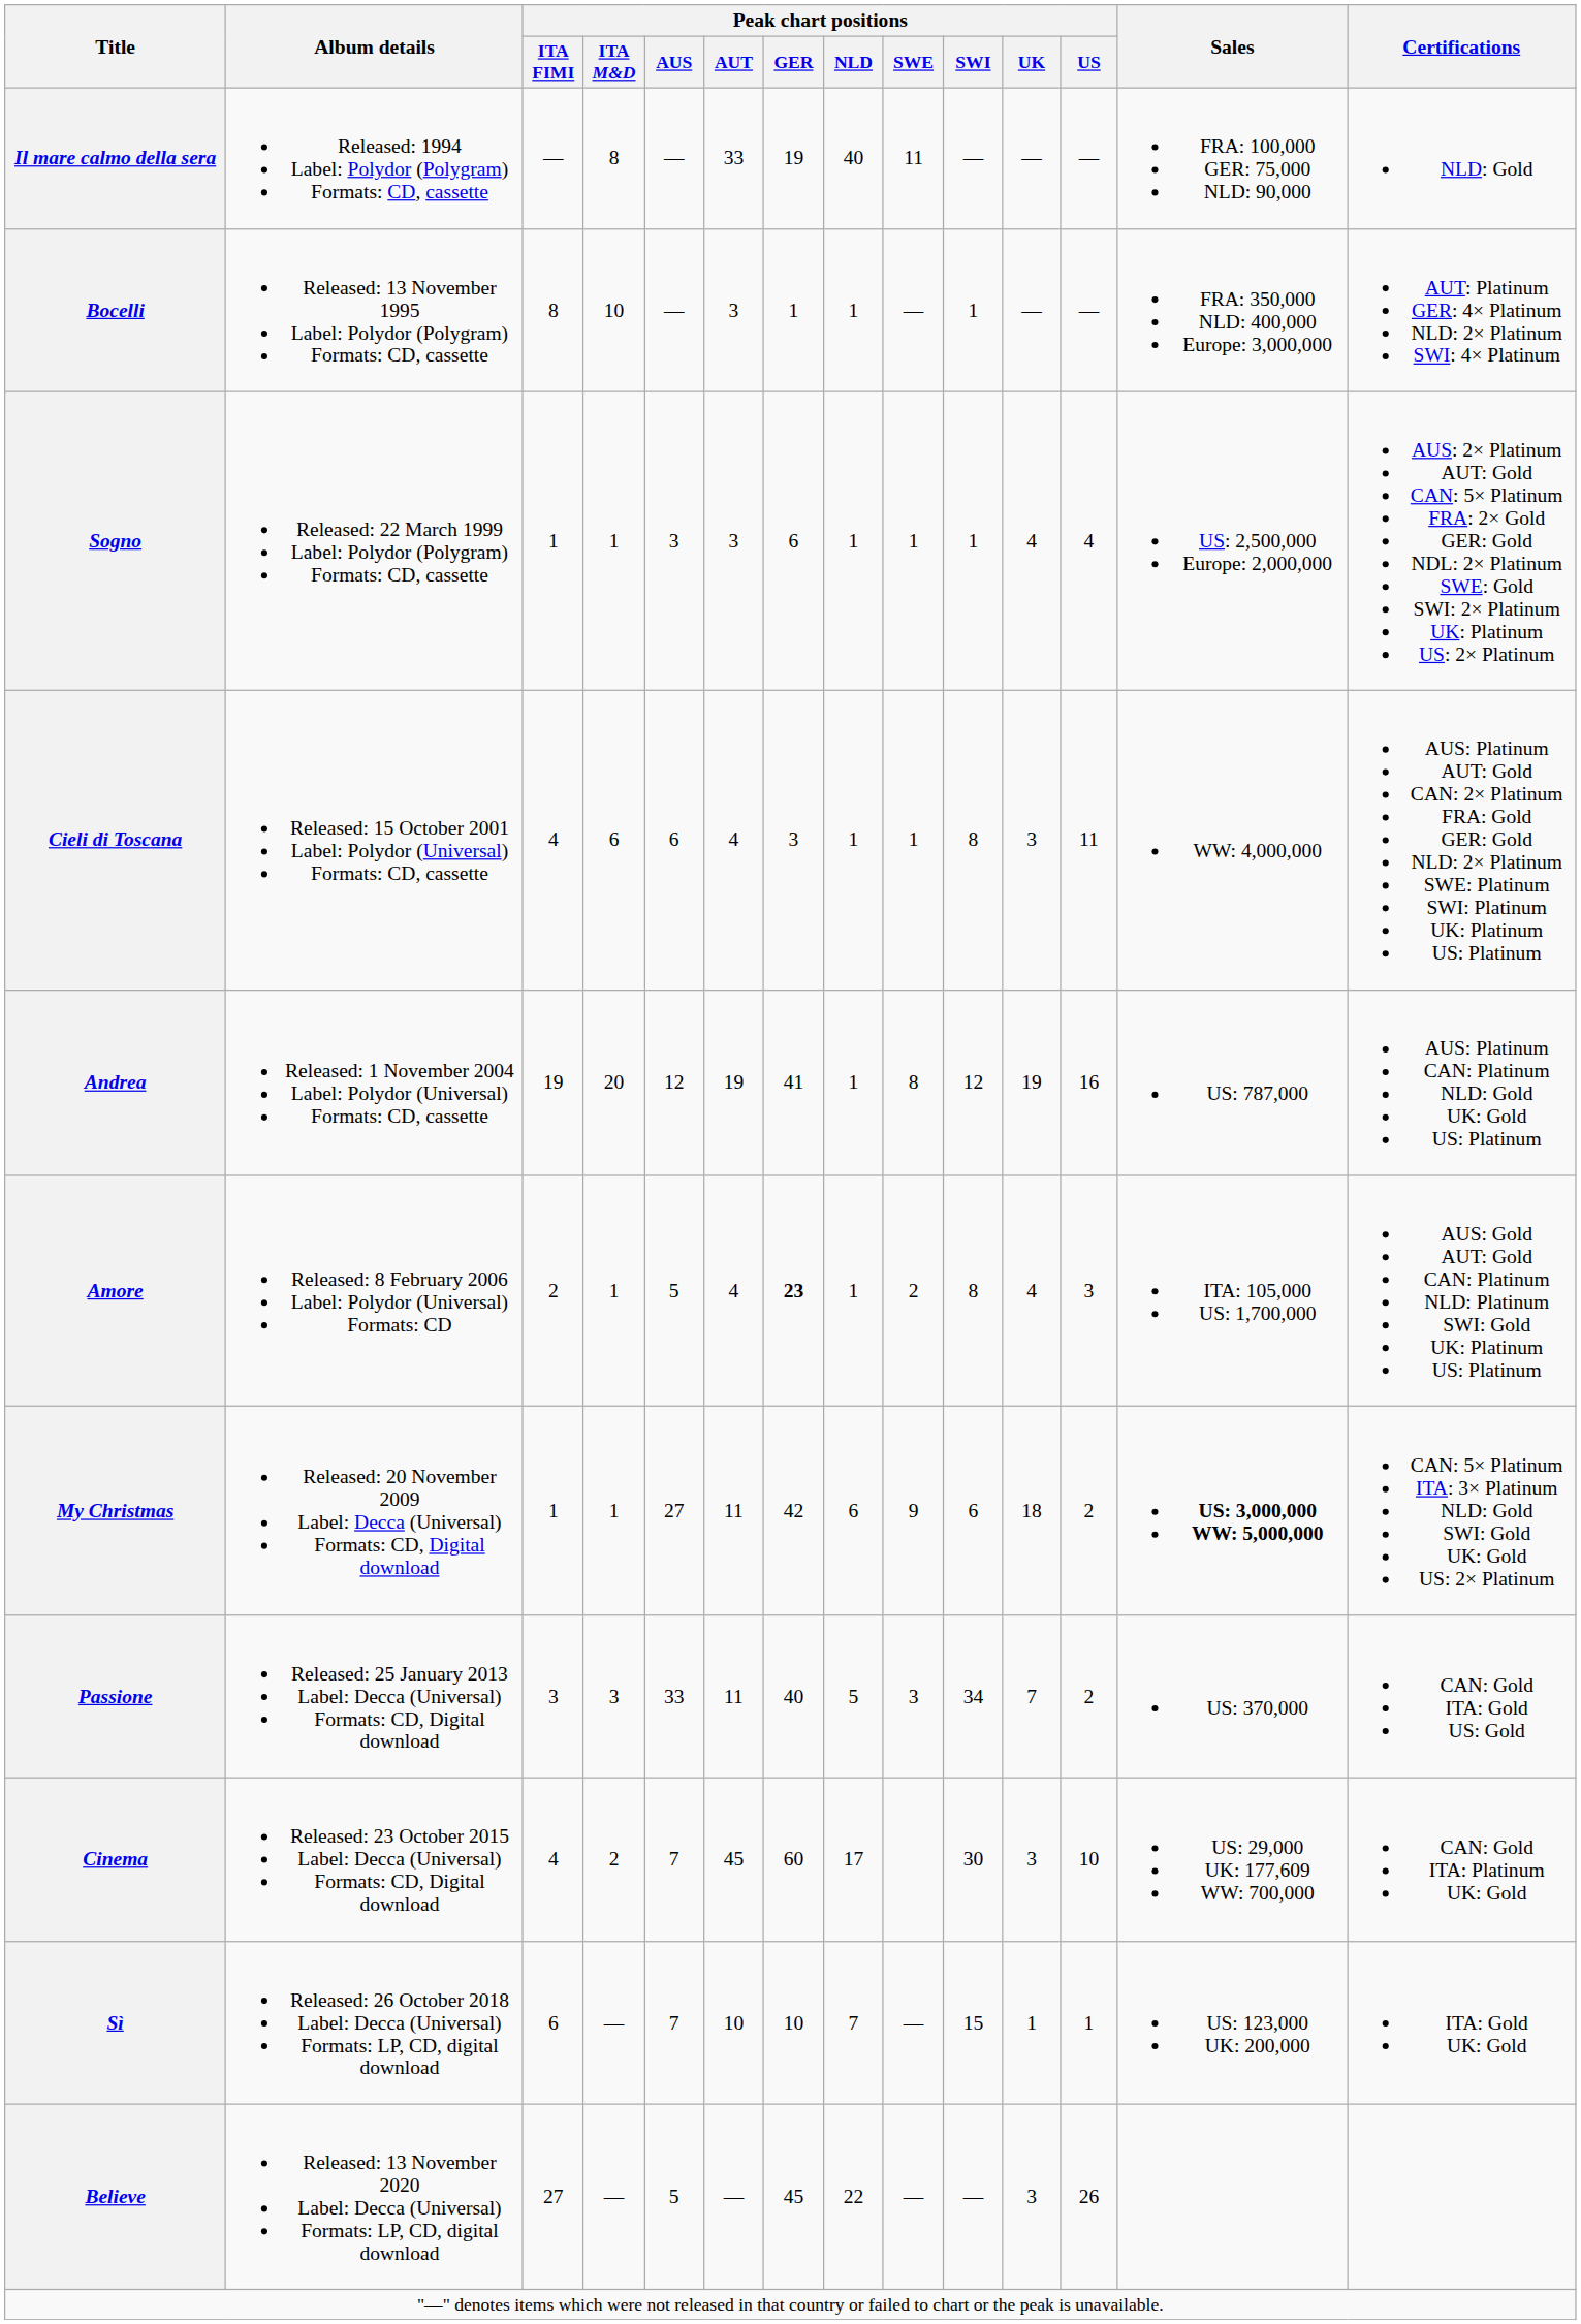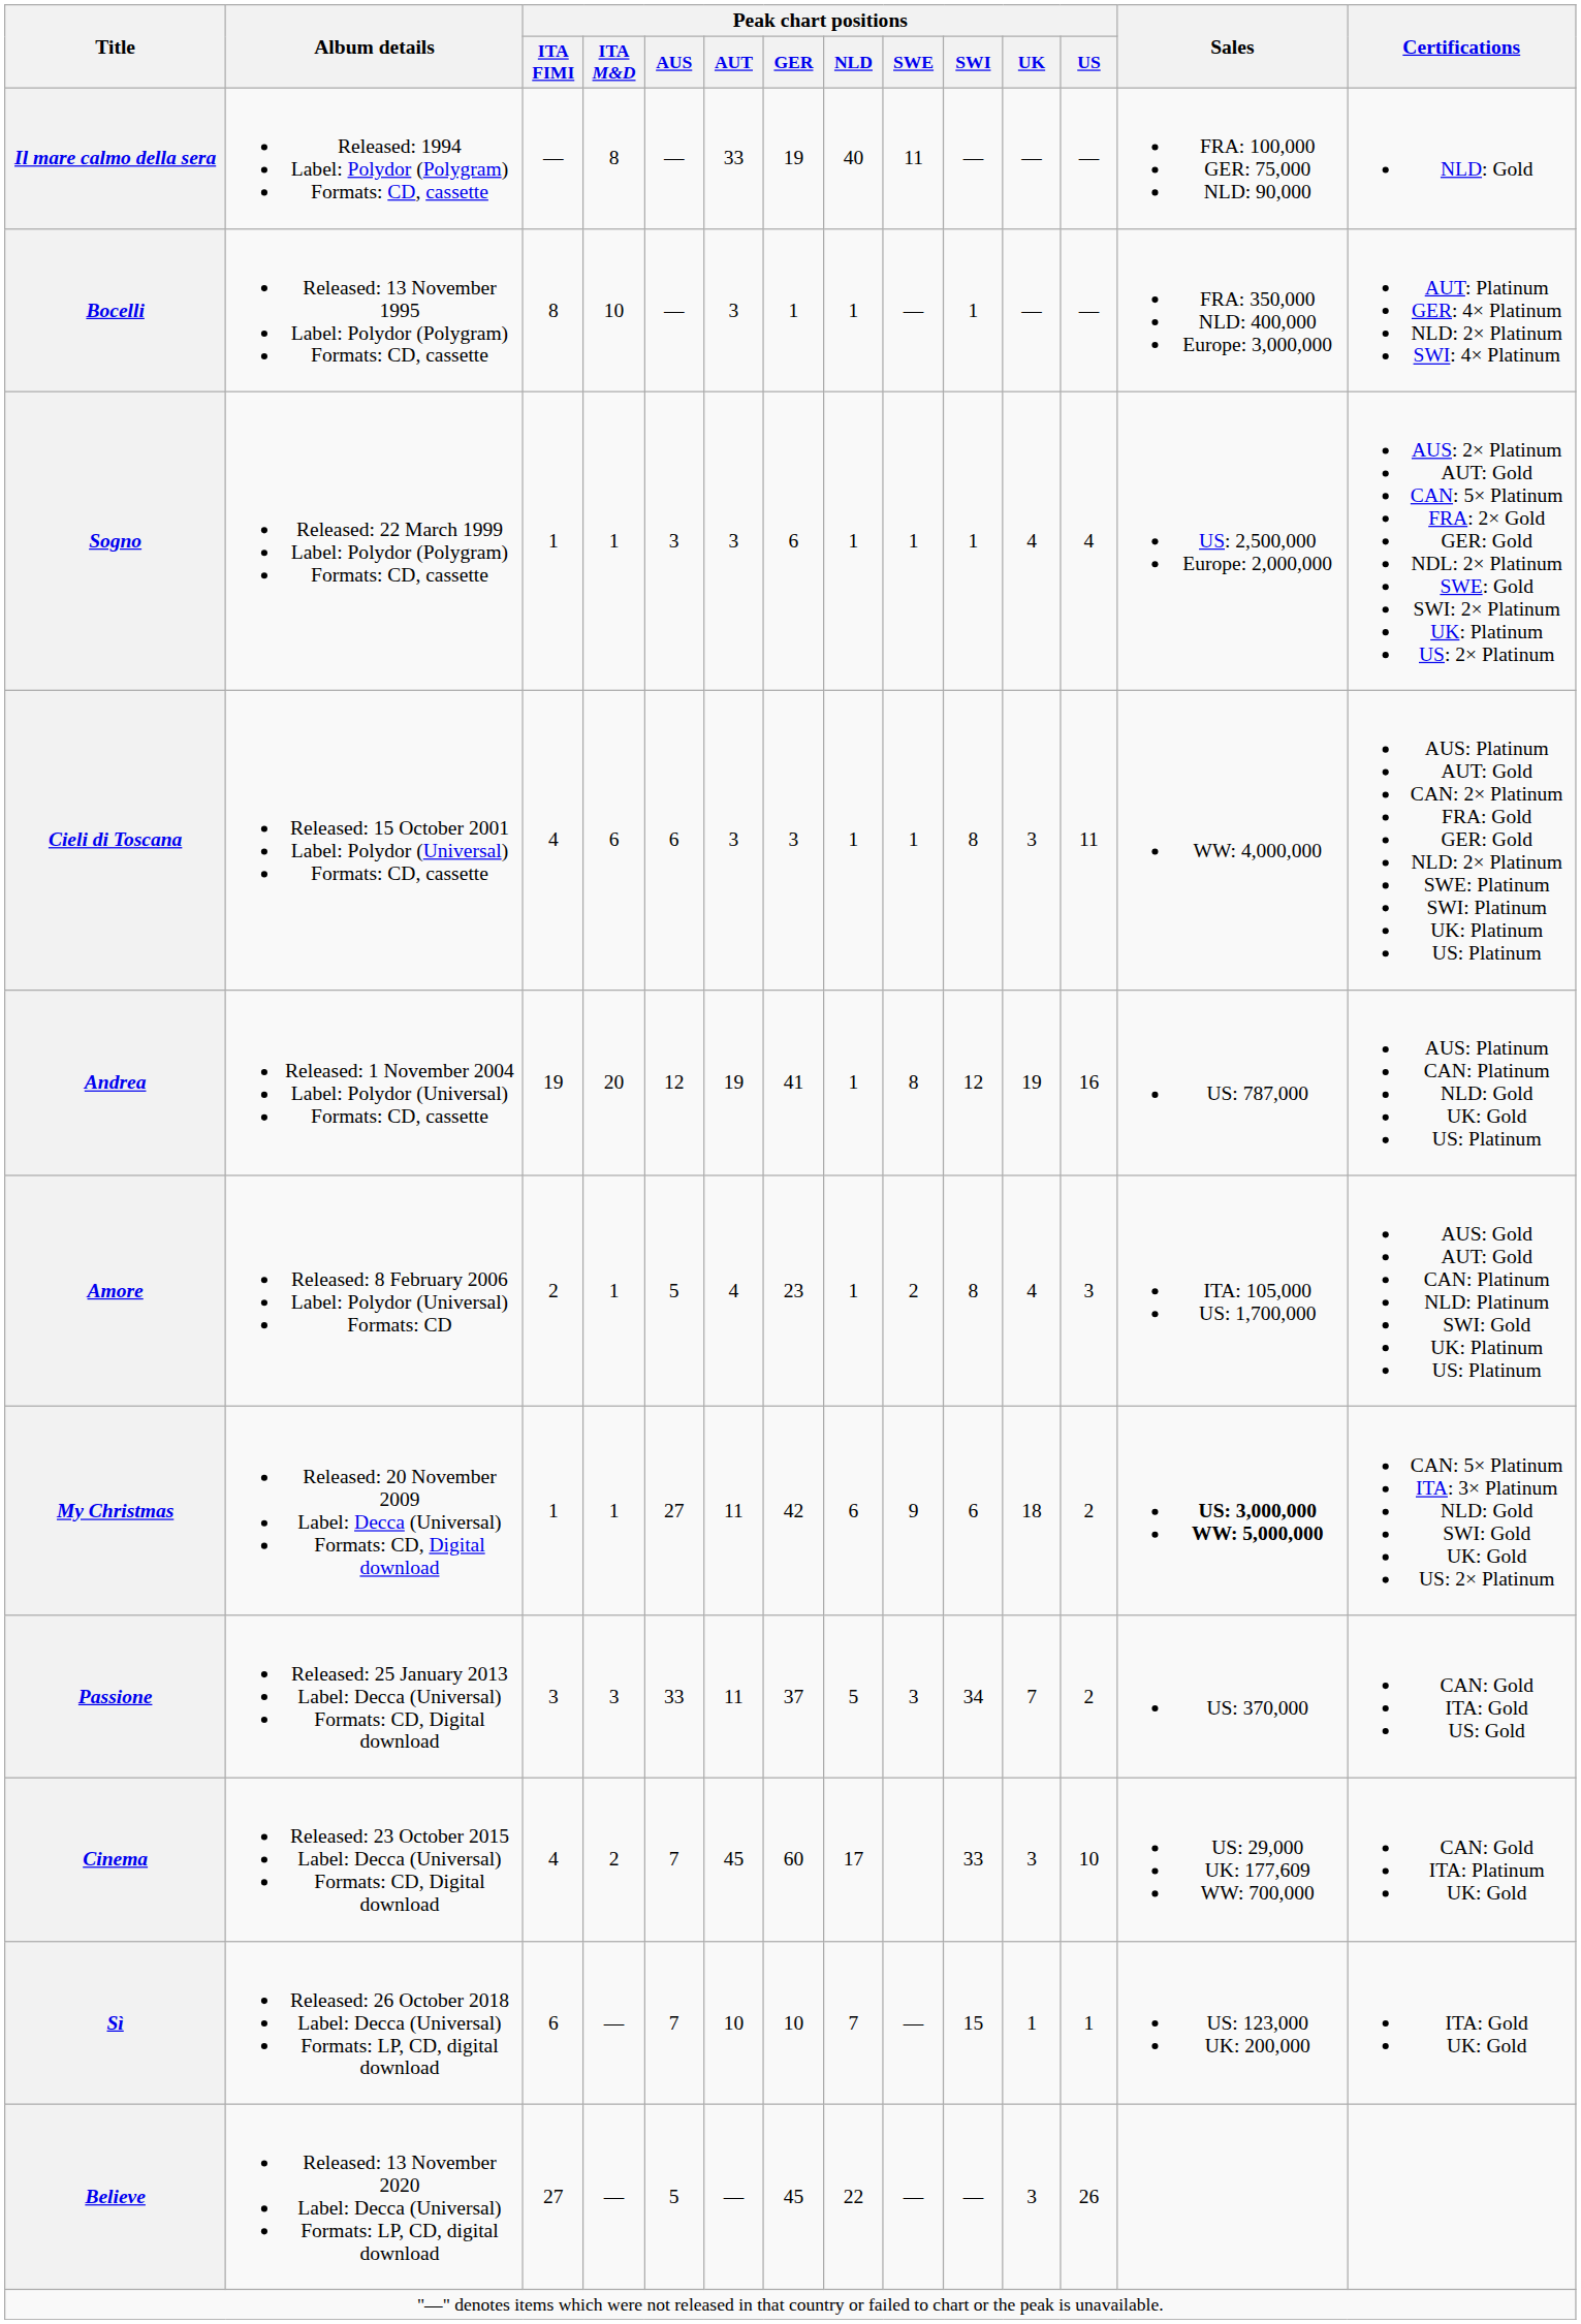Cieli di Toscana | Peak chart positions / AUT: 4 -> 3
Amore | Peak chart positions / GER: bold -> normal
Passione | Peak chart positions / GER: 40 -> 37
Cinema | Peak chart positions / SWI: 30 -> 33
